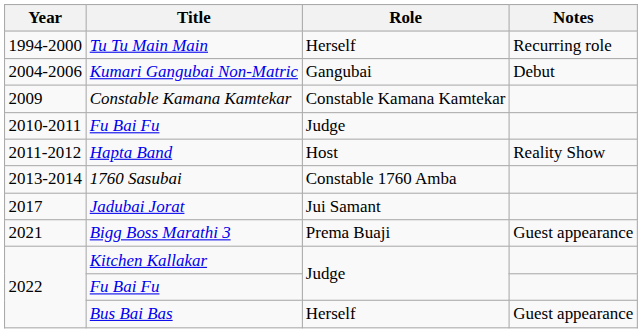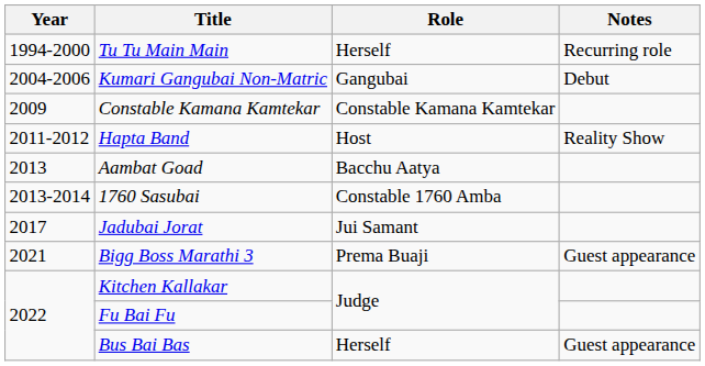- row: 2010-2011 | Fu Bai Fu | Judge
+ row: 2013 | Aambat Goad | Bacchu Aatya
